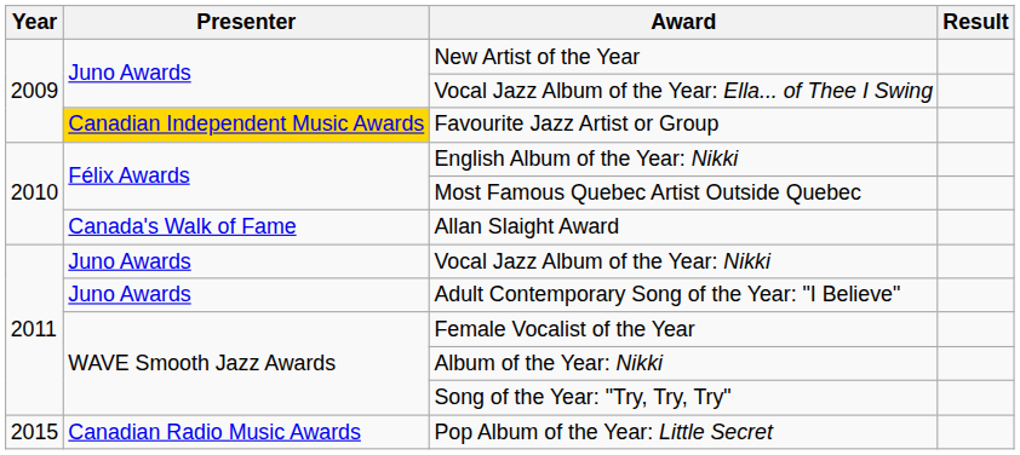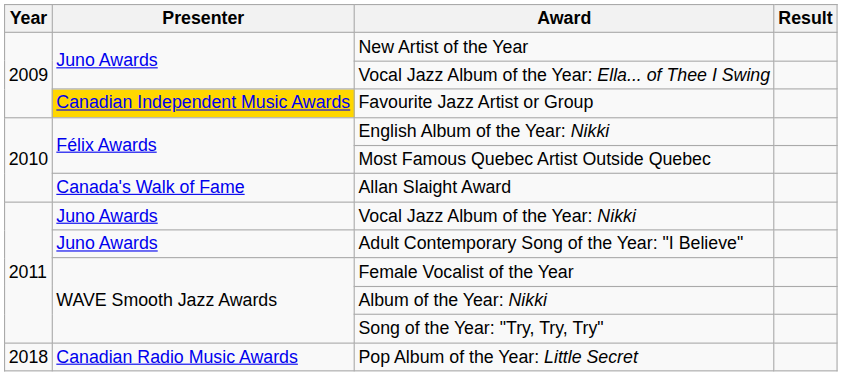Pop Album of the Year: Little Secret | Year: 2015 -> 2018
